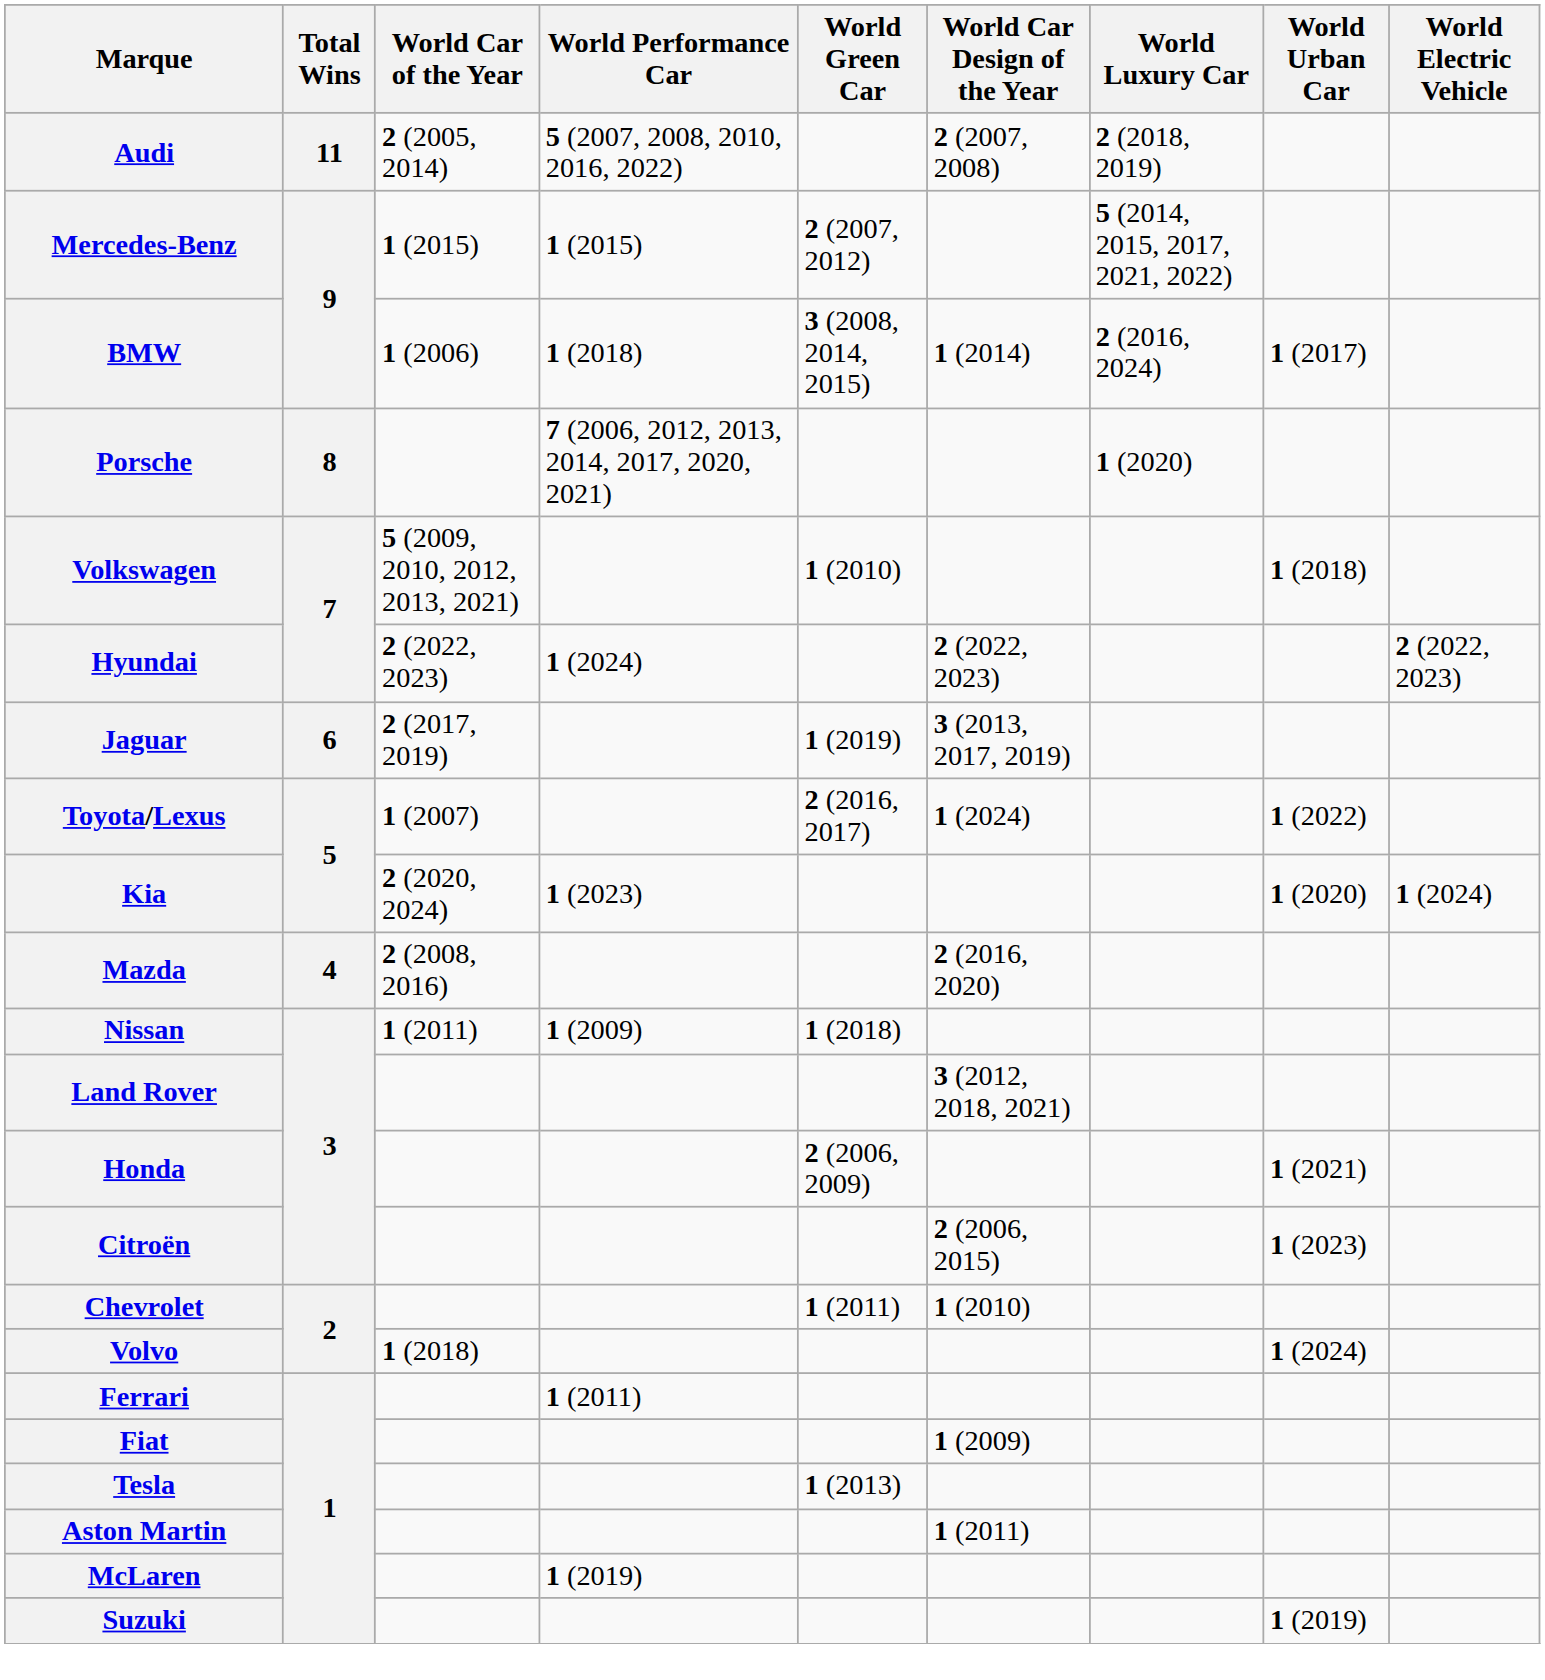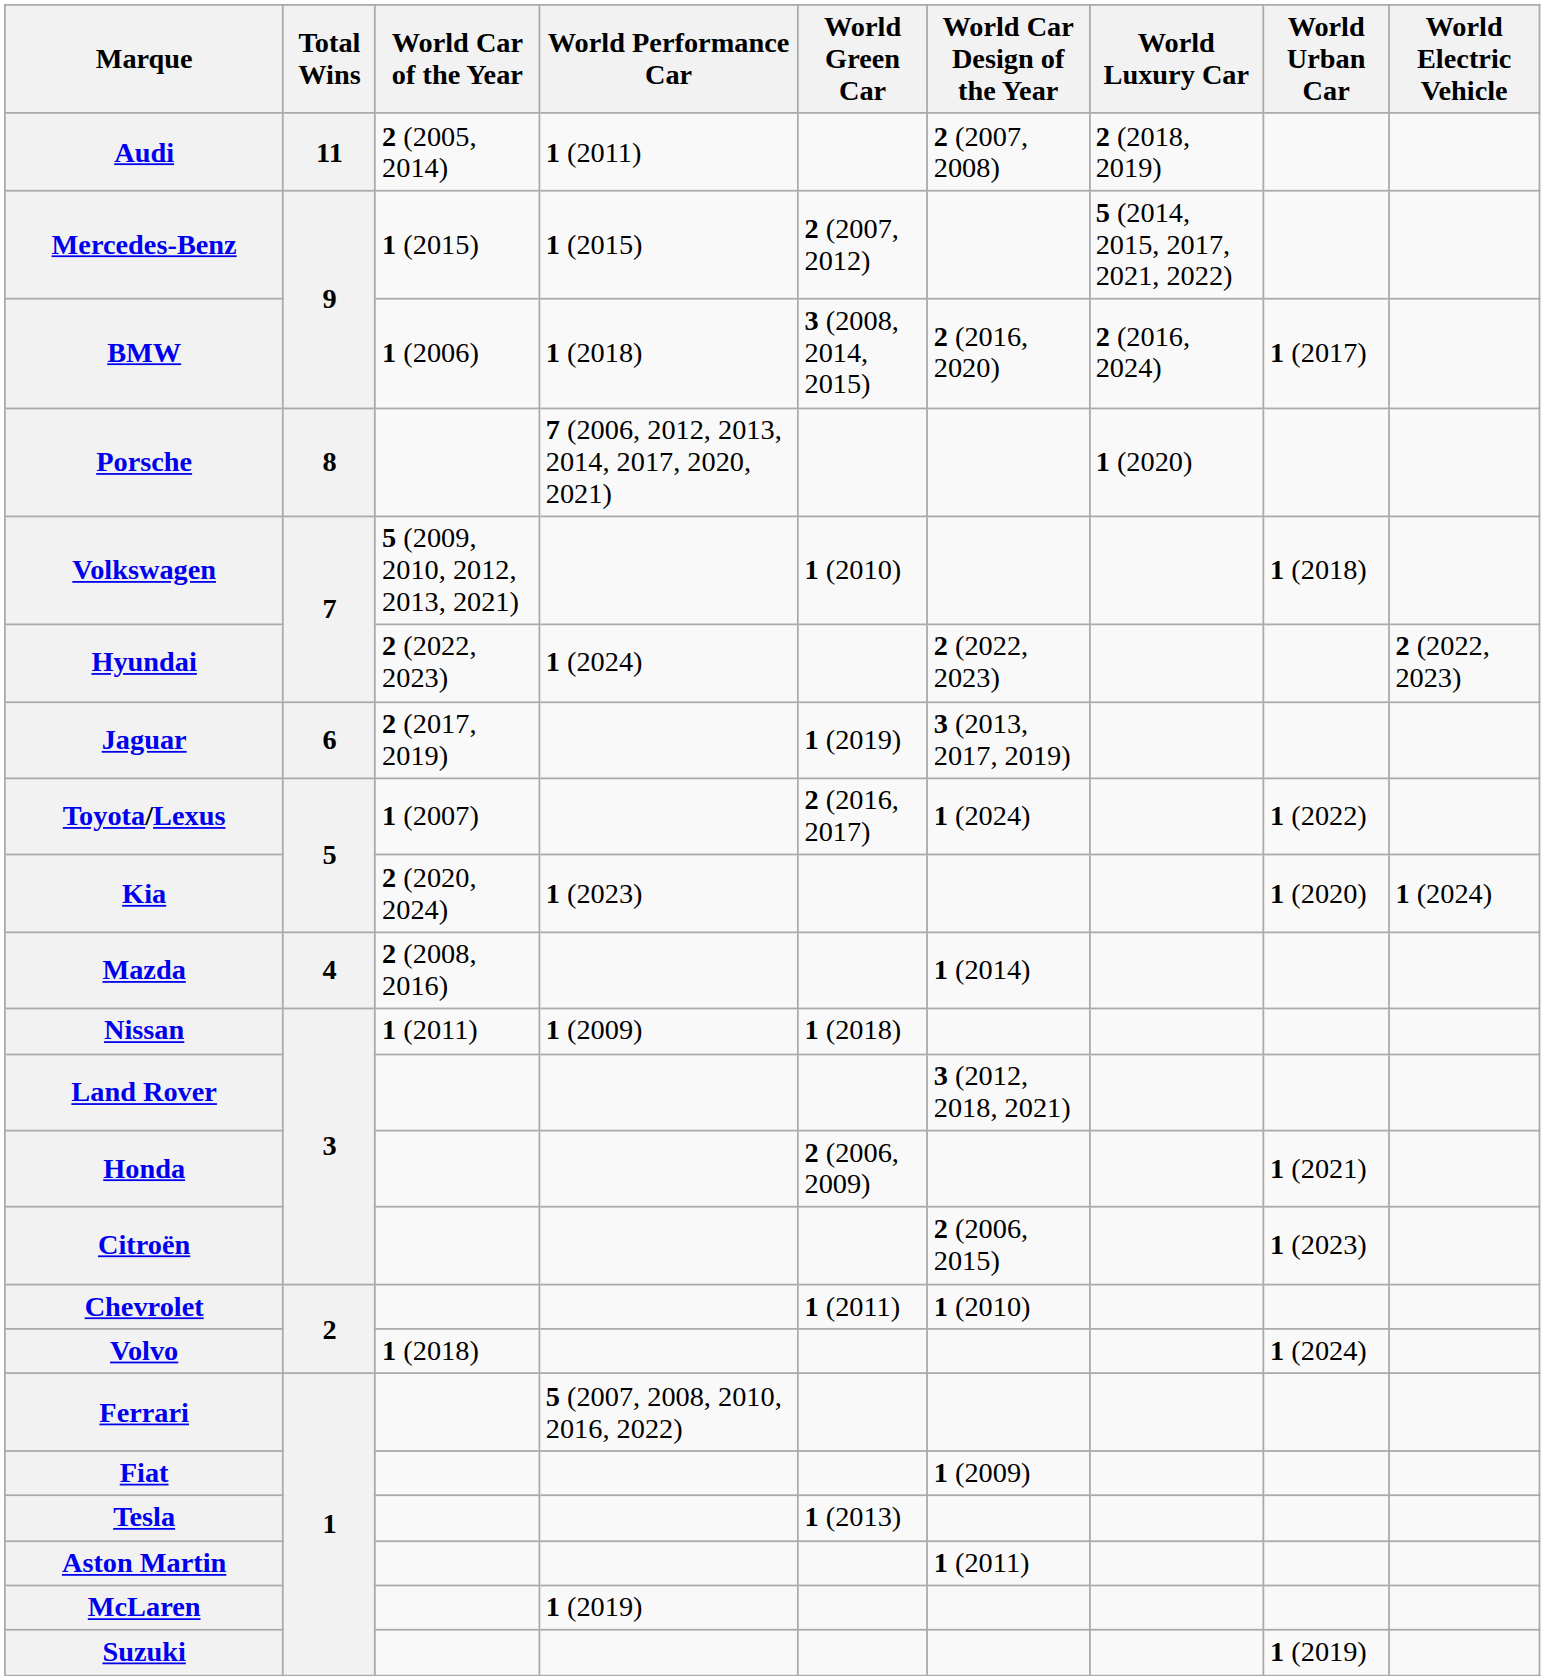Audi | World Performance Car: 5 (2007, 2008, 2010, 2016, 2022) -> 1 (2011)
BMW | World Car Design of the Year: 1 (2014) -> 2 (2016, 2020)
Mazda | World Car Design of the Year: 2 (2016, 2020) -> 1 (2014)
Ferrari | World Performance Car: 1 (2011) -> 5 (2007, 2008, 2010, 2016, 2022)
